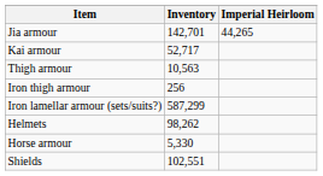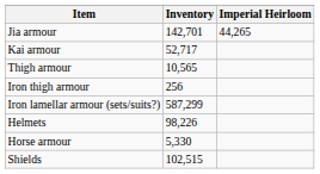Thigh armour | Inventory: 10,563 -> 10,565
Helmets | Inventory: 98,262 -> 98,226
Shields | Inventory: 102,551 -> 102,515
